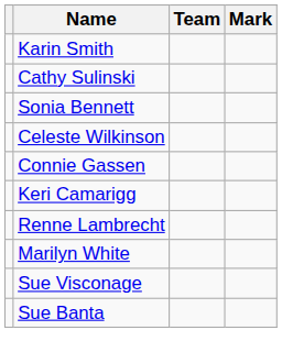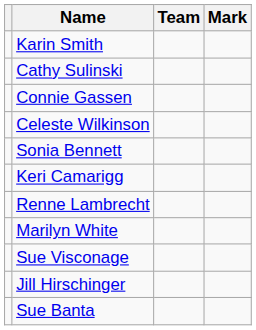rows swapped: Connie Gassen <-> Sonia Bennett
+ row: Jill Hirschinger
